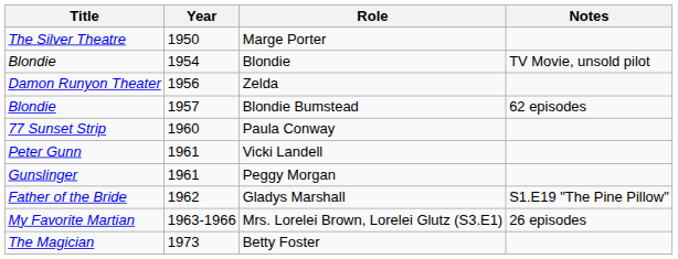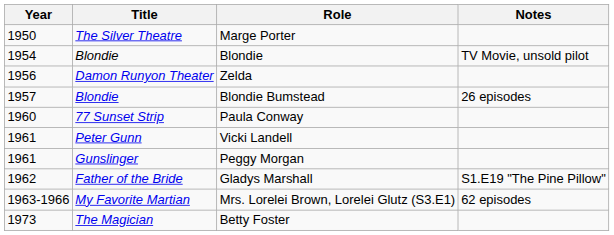columns swapped: Year <-> Title
Blondie Bumstead | Notes: 62 episodes -> 26 episodes
Mrs. Lorelei Brown, Lorelei Glutz (S3.E1) | Notes: 26 episodes -> 62 episodes
